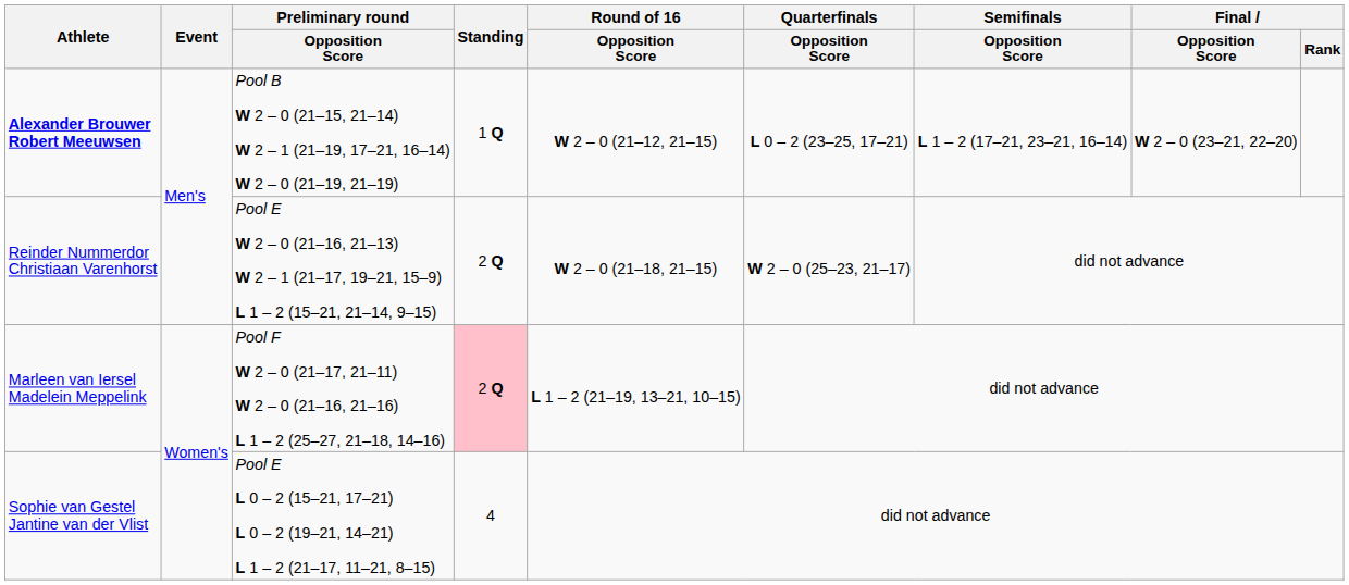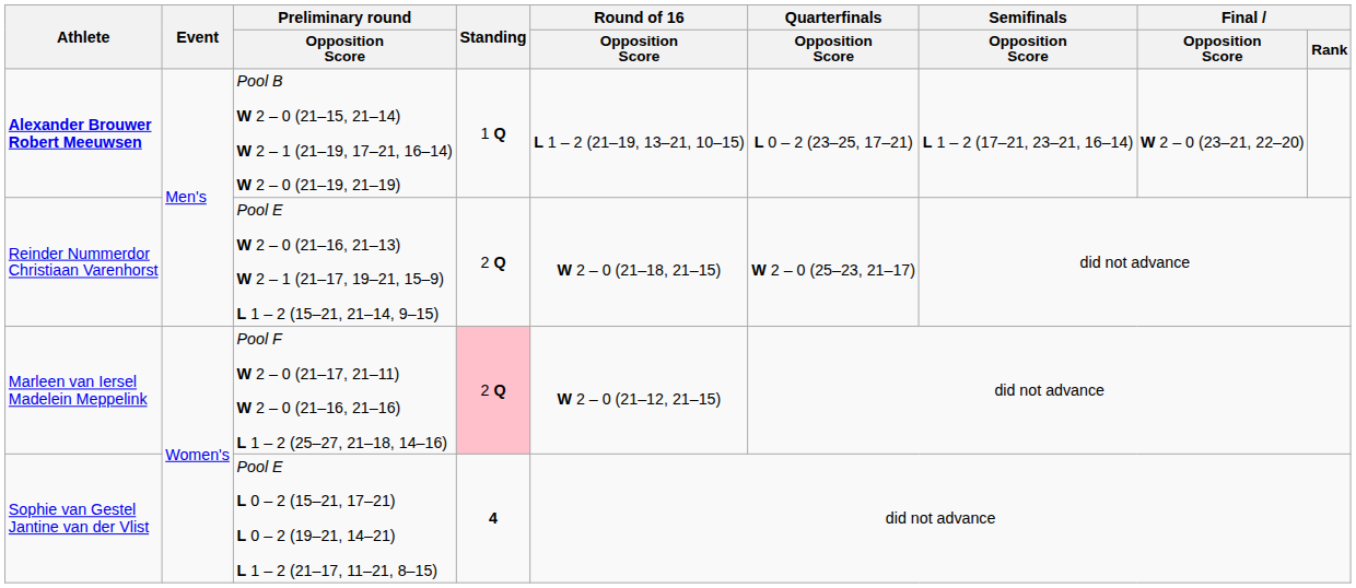Alexander Brouwer Robert Meeuwsen | Round of 16 / Opposition Score: W 2 – 0 (21–12, 21–15) -> L 1 – 2 (21–19, 13–21, 10–15)
Marleen van Iersel Madelein Meppelink | Round of 16 / Opposition Score: L 1 – 2 (21–19, 13–21, 10–15) -> W 2 – 0 (21–12, 21–15)
Sophie van Gestel Jantine van der Vlist | Standing: normal -> bold
